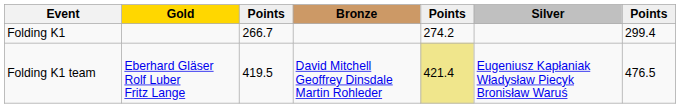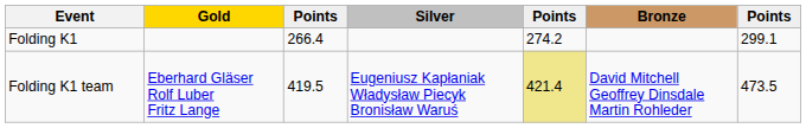columns swapped: Silver <-> Bronze
Folding K1 | column 3: 266.7 -> 266.4
Folding K1 | column 7: 299.4 -> 299.1
Folding K1 team | column 7: 476.5 -> 473.5
